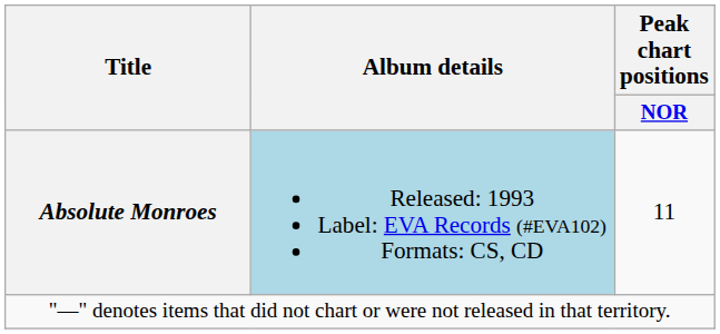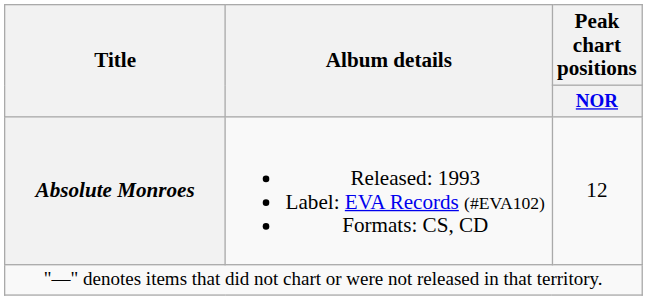Absolute Monroes | Album details: lightblue background -> no background
Absolute Monroes | Peak chart positions / NOR: 11 -> 12
